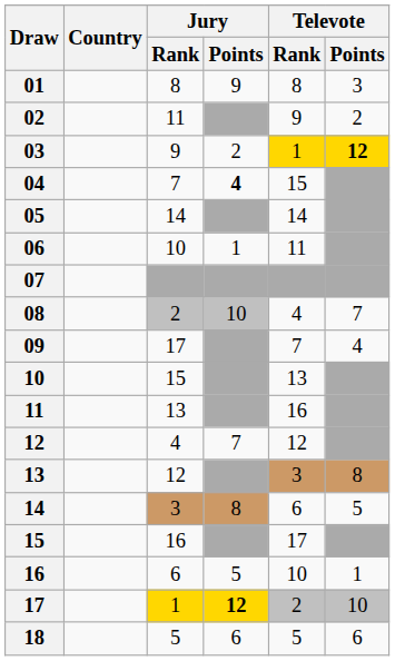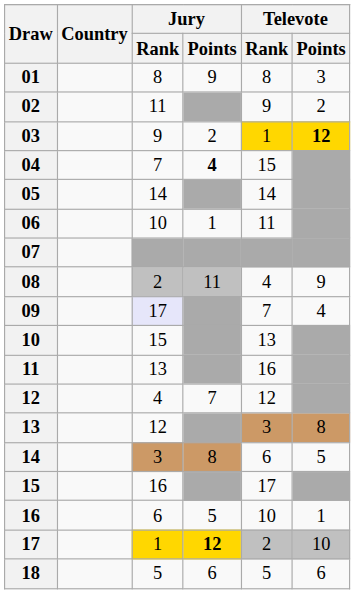08 | Jury / Points: 10 -> 11
08 | Televote / Points: 7 -> 9
09 | Jury / Rank: no background -> lavender background
